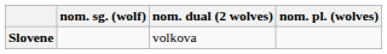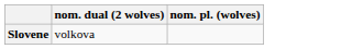- column: nom. sg. (wolf)
